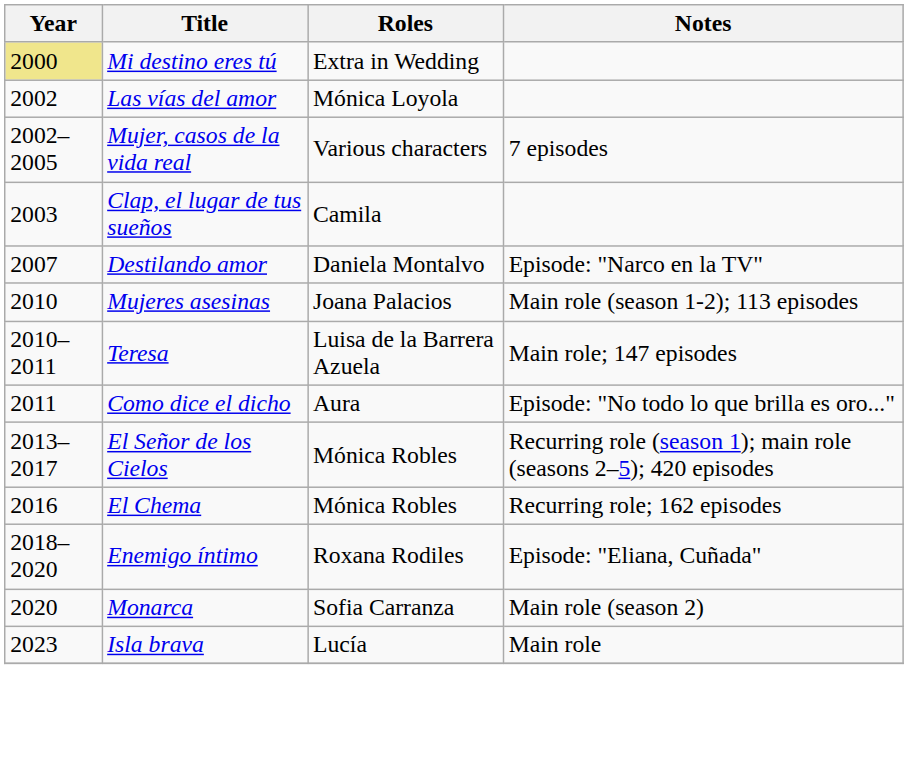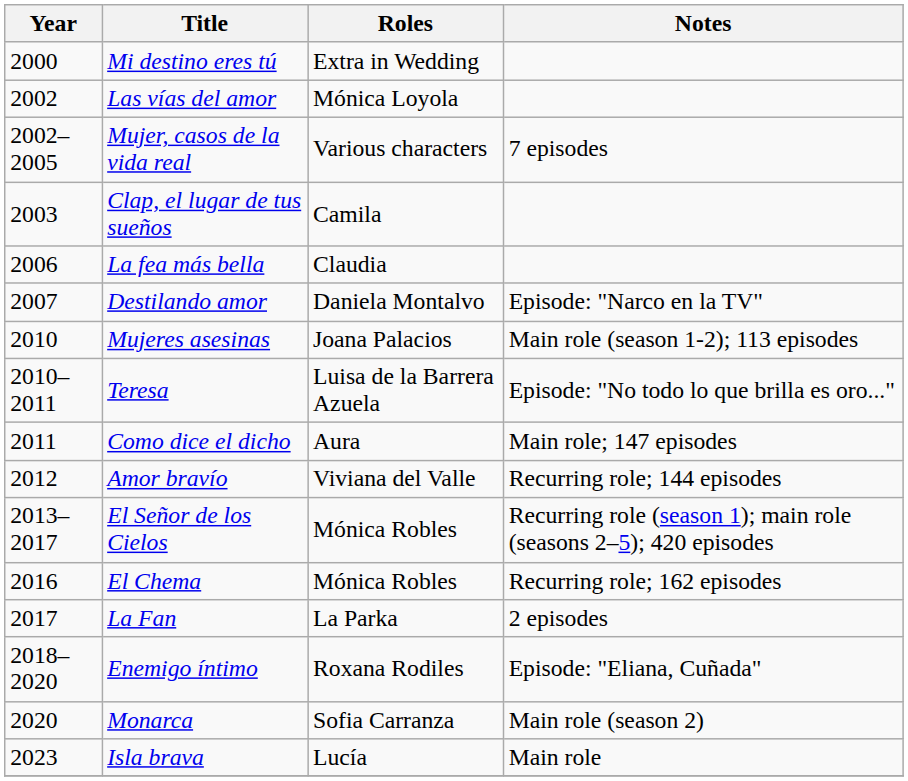Mi destino eres tú | Year: khaki background -> no background
+ row: 2006 | La fea más bella | Claudia
Teresa | Notes: Main role; 147 episodes -> Episode: "No todo lo que brilla es oro..."
Como dice el dicho | Notes: Episode: "No todo lo que brilla es oro..." -> Main role; 147 episodes
+ row: 2012 | Amor bravío | Viviana del Valle | Recurring role; 144 episodes
+ row: 2017 | La Fan | La Parka | 2 episodes
